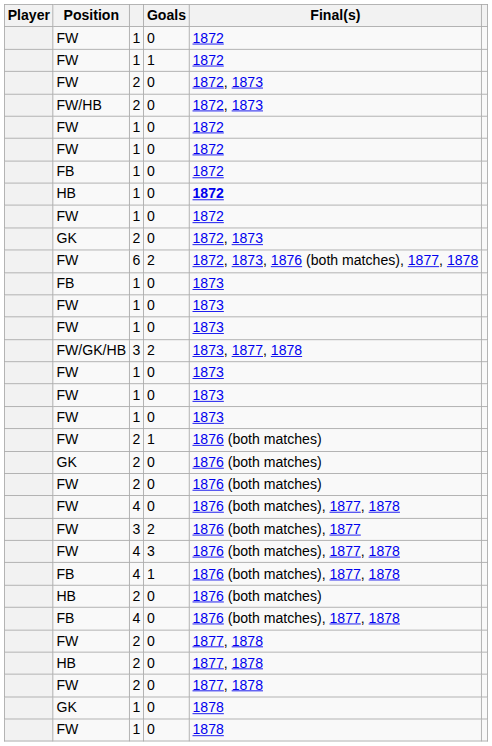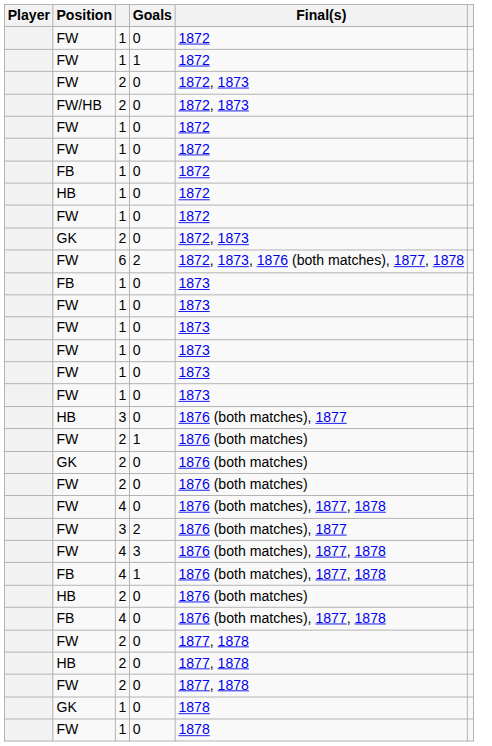HB / 1 | Final(s): bold -> normal
- row: FW/GK/HB | 3 | 2 | 1873, 1877, 1878
+ row: HB | 3 | 0 | 1876 (both matches), 1877
